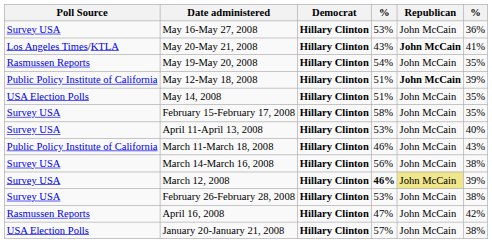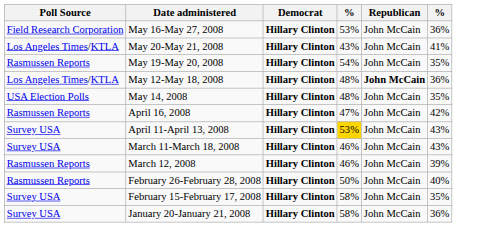May 16-May 27, 2008 | Poll Source: Survey USA -> Field Research Corporation
May 20-May 21, 2008 | Republican: bold -> normal
May 12-May 18, 2008 | Poll Source: Public Policy Institute of California -> Los Angeles Times/KTLA
May 12-May 18, 2008 | column 4: 51% -> 48%
May 12-May 18, 2008 | column 6: 39% -> 36%
May 14, 2008 | column 4: 51% -> 48%
rows swapped: April 16, 2008 <-> February 15-February 17, 2008
April 11-April 13, 2008 | column 4: no background -> gold background
April 11-April 13, 2008 | column 6: 40% -> 43%
March 11-March 18, 2008 | Poll Source: Public Policy Institute of California -> Survey USA
- row: Survey USA | March 14-March 16, 2008 | Hillary Clinton | 56% | John McCain | 38%
March 12, 2008 | Poll Source: Survey USA -> Rasmussen Reports
March 12, 2008 | column 4: bold -> normal
March 12, 2008 | Republican: khaki background -> no background
February 26-February 28, 2008 | Poll Source: Survey USA -> Rasmussen Reports
February 26-February 28, 2008 | column 4: 53% -> 50%
February 26-February 28, 2008 | column 6: 38% -> 40%
January 20-January 21, 2008 | Poll Source: USA Election Polls -> Survey USA
January 20-January 21, 2008 | column 4: 57% -> 58%
January 20-January 21, 2008 | column 6: 38% -> 36%
